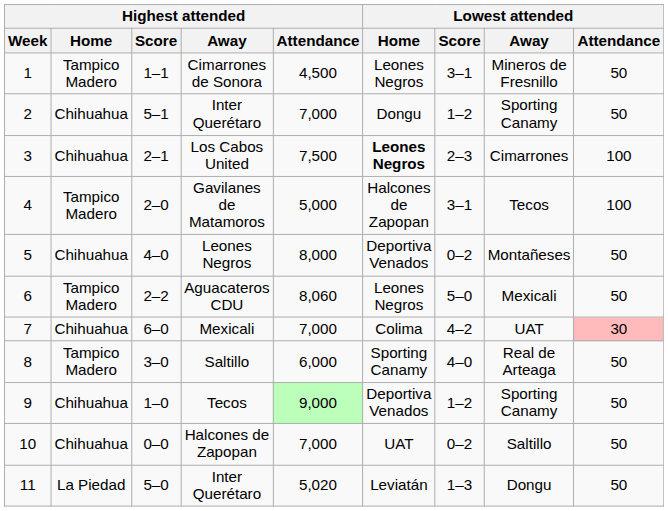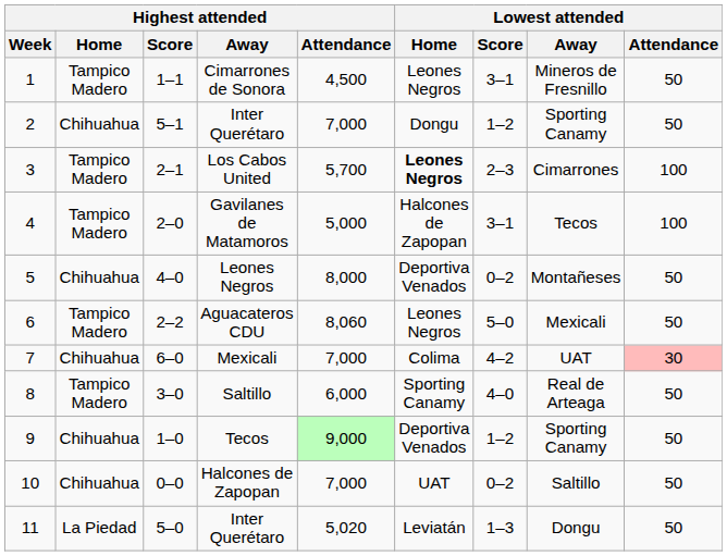Los Cabos United | Highest attended / Home: Chihuahua -> Tampico Madero
Los Cabos United | Highest attended / Attendance: 7,500 -> 5,700
